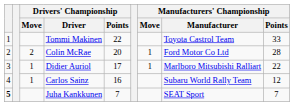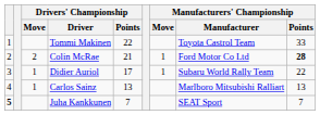Colin McRae | Drivers' Championship / Points: 20 -> 21
Colin McRae | Manufacturers' Championship / Points: normal -> bold
Didier Auriol | Manufacturers' Championship / Manufacturer: Marlboro Mitsubishi Ralliart -> Subaru World Rally Team
Carlos Sainz | Drivers' Championship / Points: 16 -> 13
Carlos Sainz | Manufacturers' Championship / Manufacturer: Subaru World Rally Team -> Marlboro Mitsubishi Ralliart
Carlos Sainz | Manufacturers' Championship / Points: 12 -> 13
